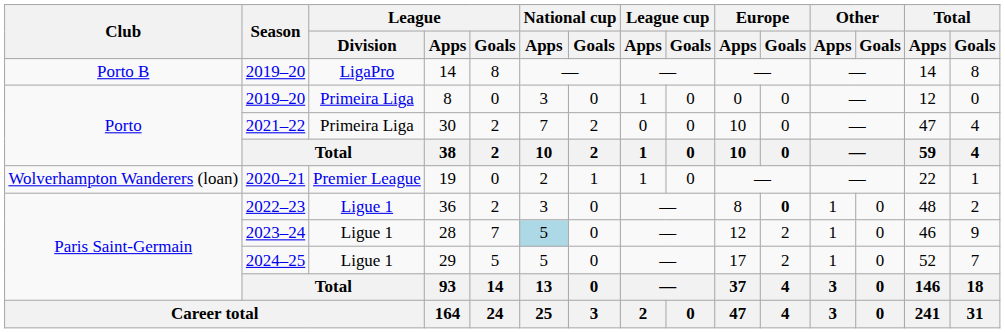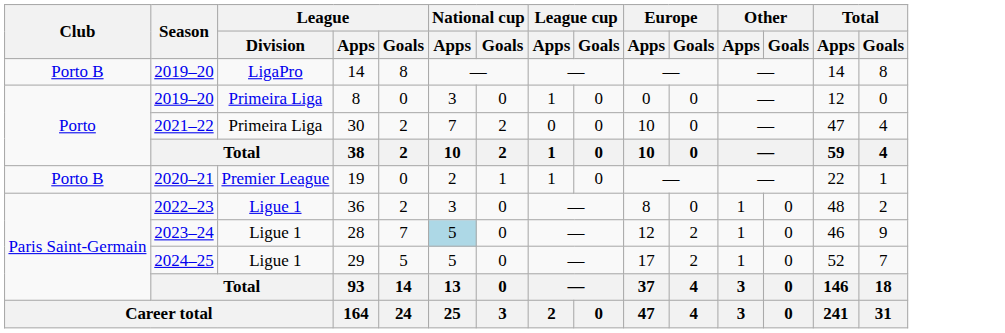19 | Club: Wolverhampton Wanderers (loan) -> Porto B
36 | Europe / Goals: bold -> normal
